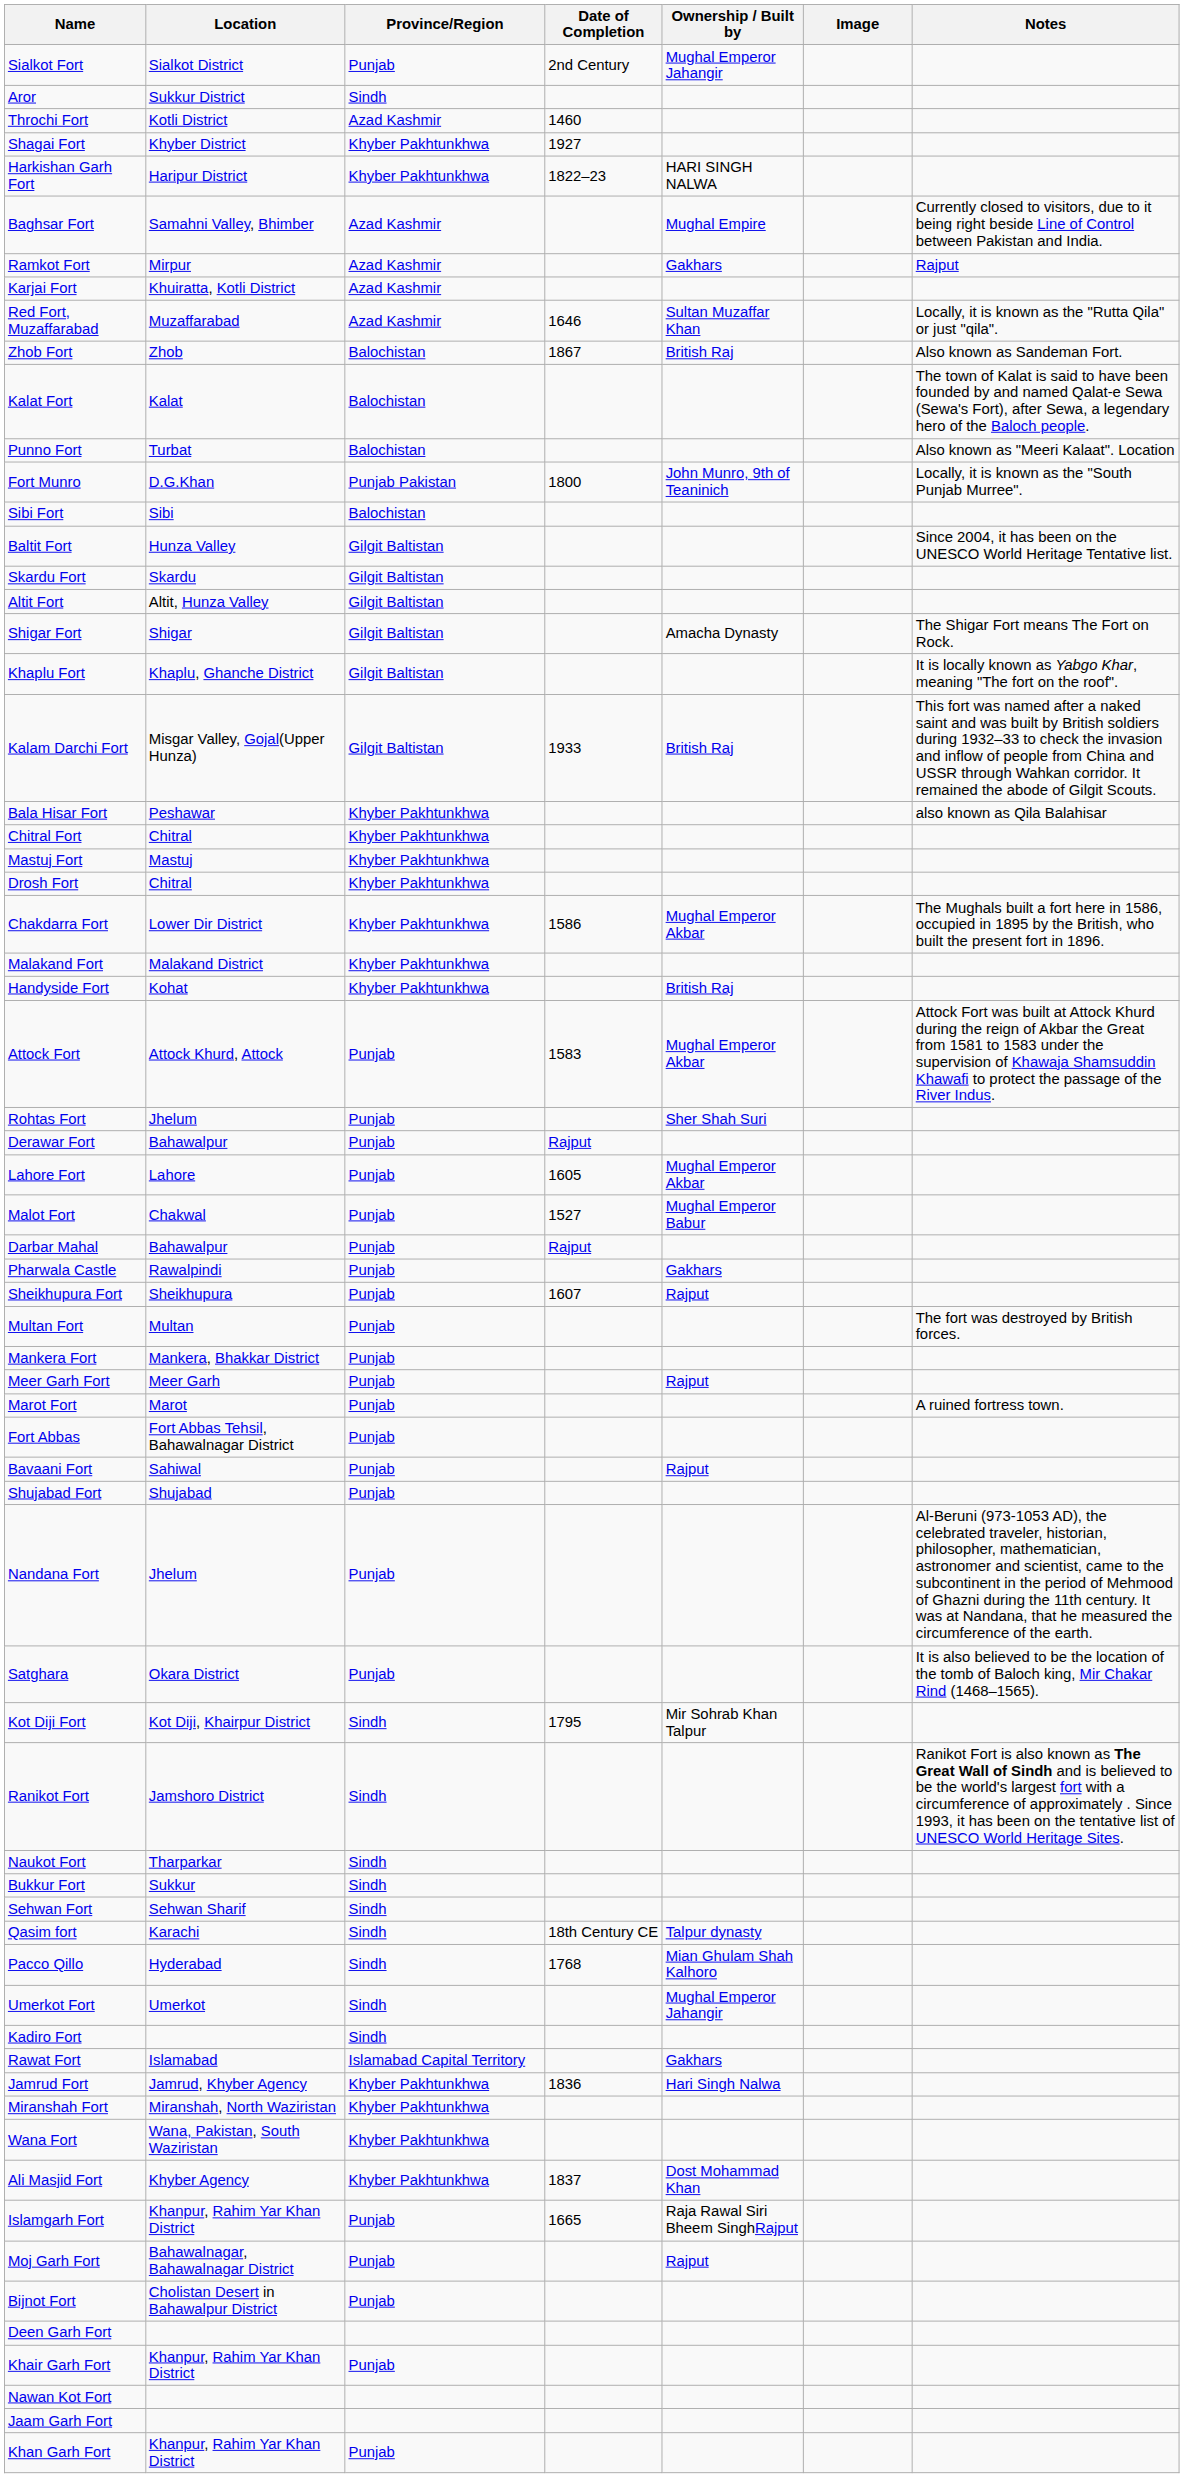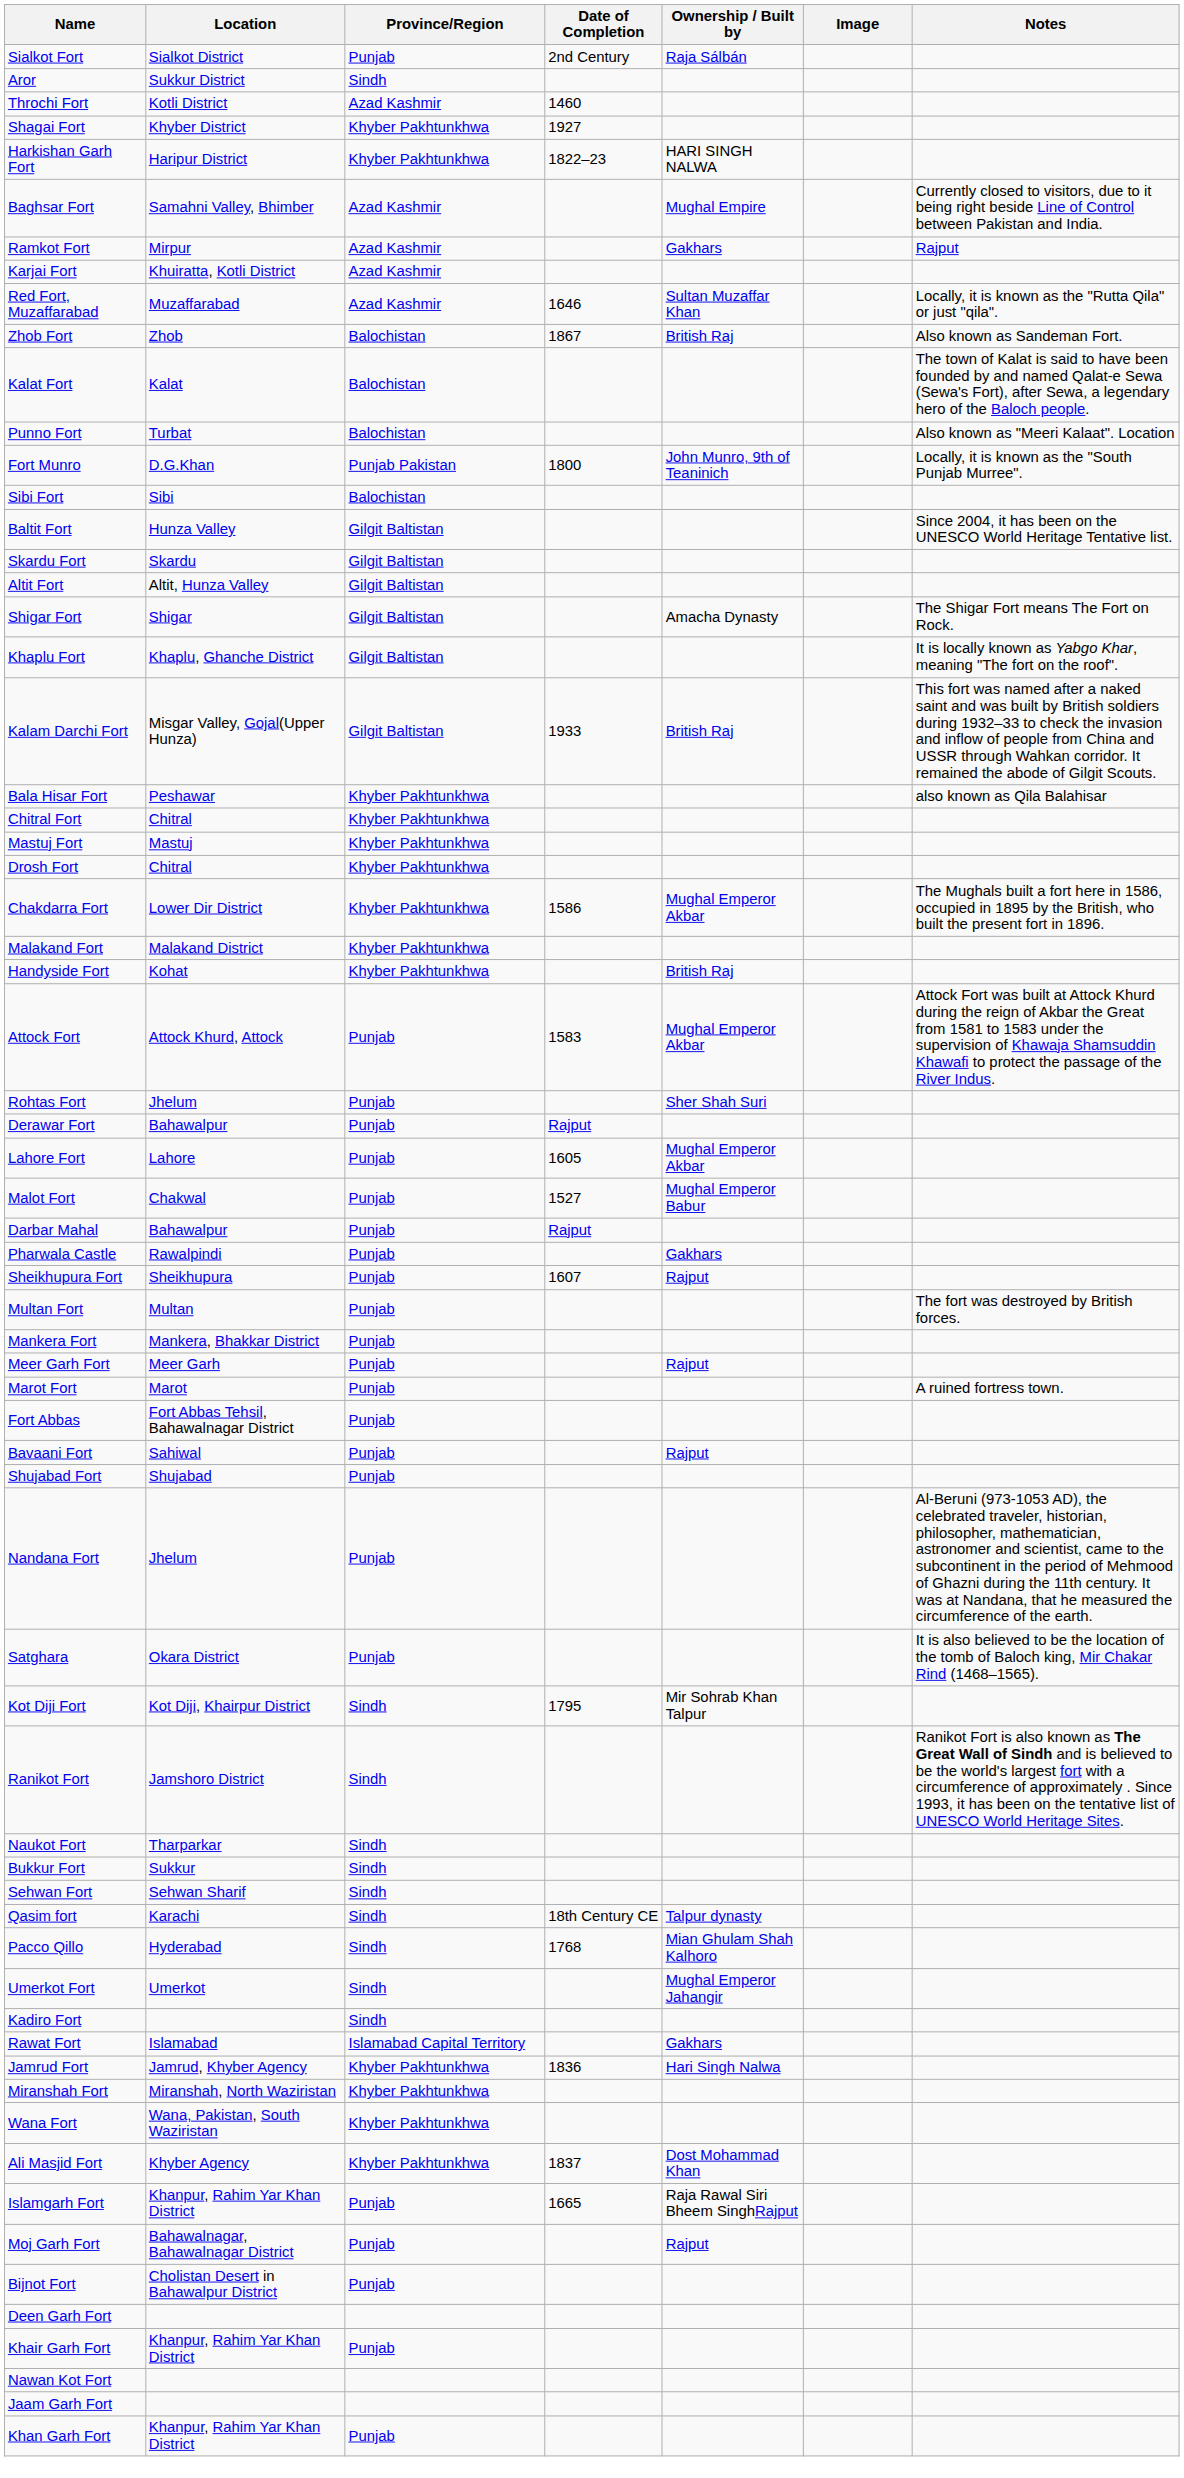Sialkot Fort | Ownership / Built by: Mughal Emperor Jahangir -> Raja Sálbán
